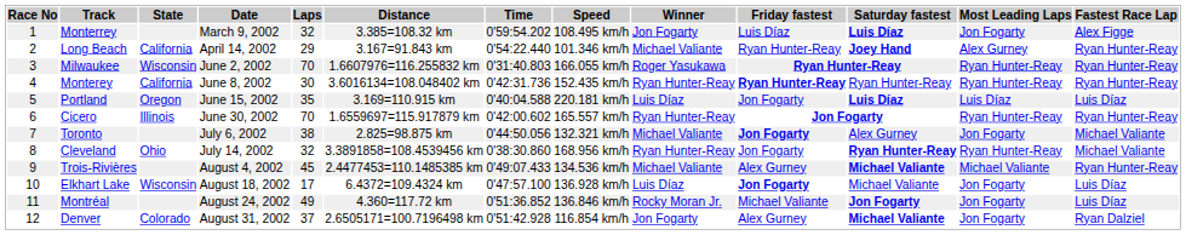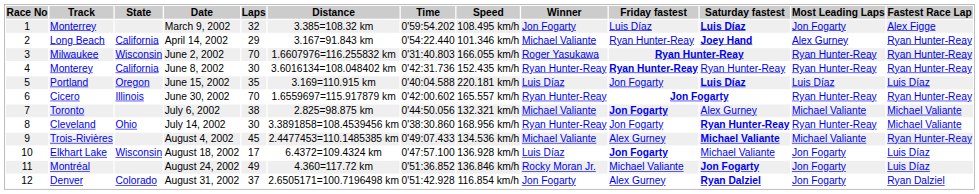Toronto | Most Leading Laps: Jon Fogarty -> Michael Valiante
Cleveland | Laps: 32 -> 30
Denver | Saturday fastest: Michael Valiante -> Ryan Dalziel
